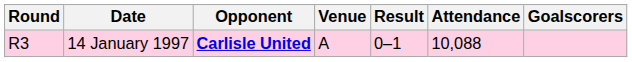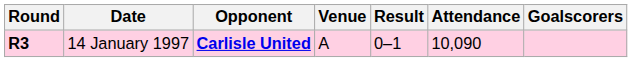14 January 1997 | Round: normal -> bold
14 January 1997 | Attendance: 10,088 -> 10,090
